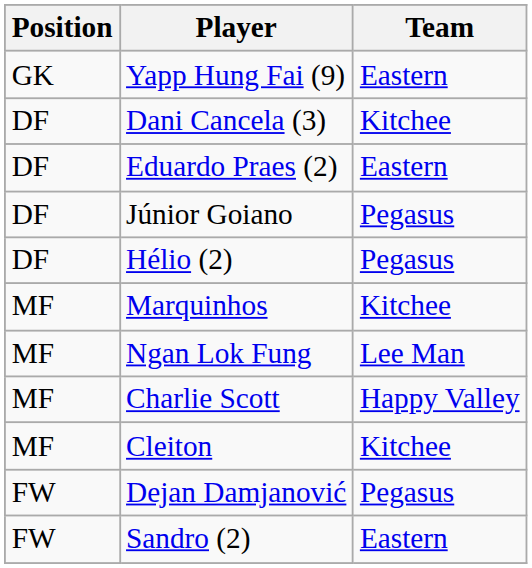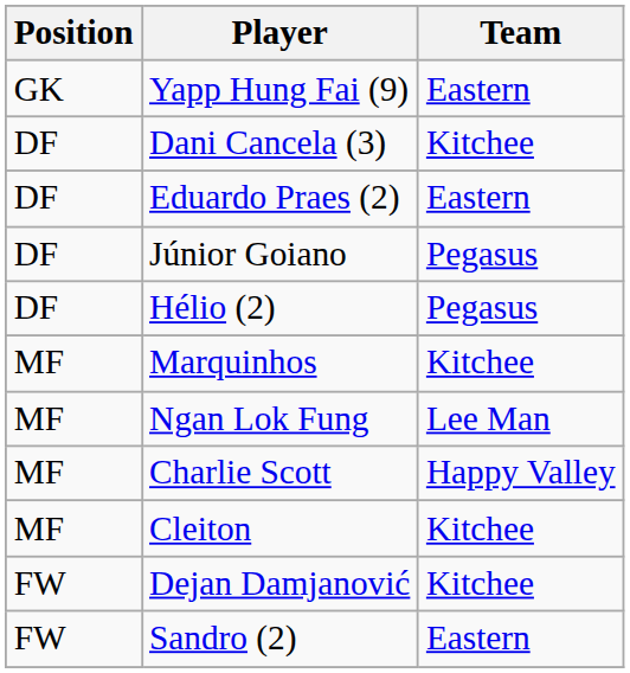Dejan Damjanović | Team: Pegasus -> Kitchee
